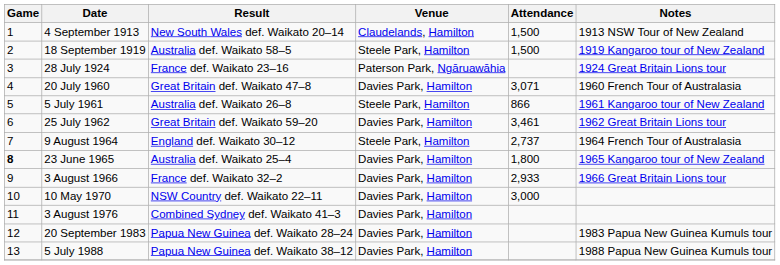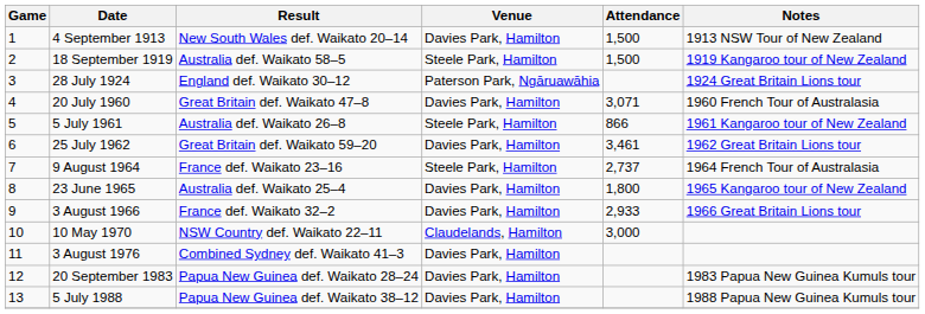4 September 1913 | Venue: Claudelands, Hamilton -> Davies Park, Hamilton
28 July 1924 | Result: France def. Waikato 23–16 -> England def. Waikato 30–12
9 August 1964 | Result: England def. Waikato 30–12 -> France def. Waikato 23–16
23 June 1965 | Game: bold -> normal
10 May 1970 | Venue: Davies Park, Hamilton -> Claudelands, Hamilton
